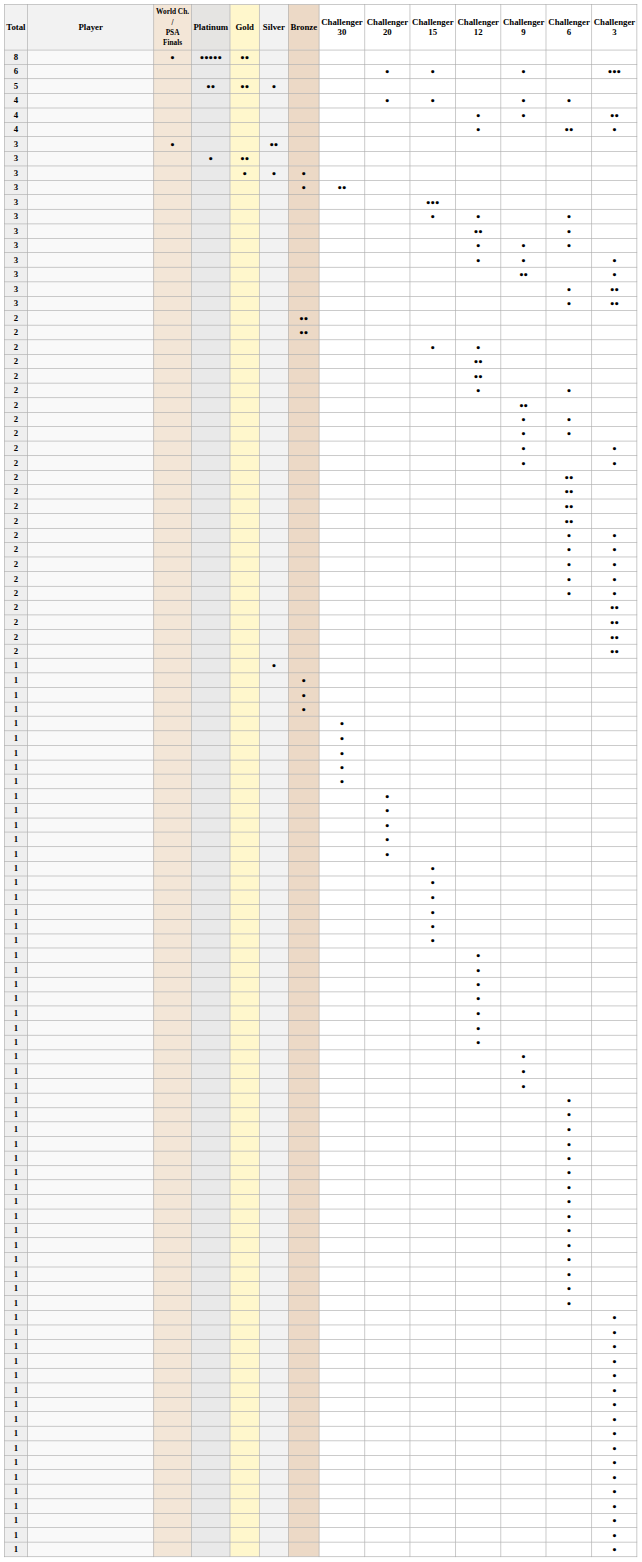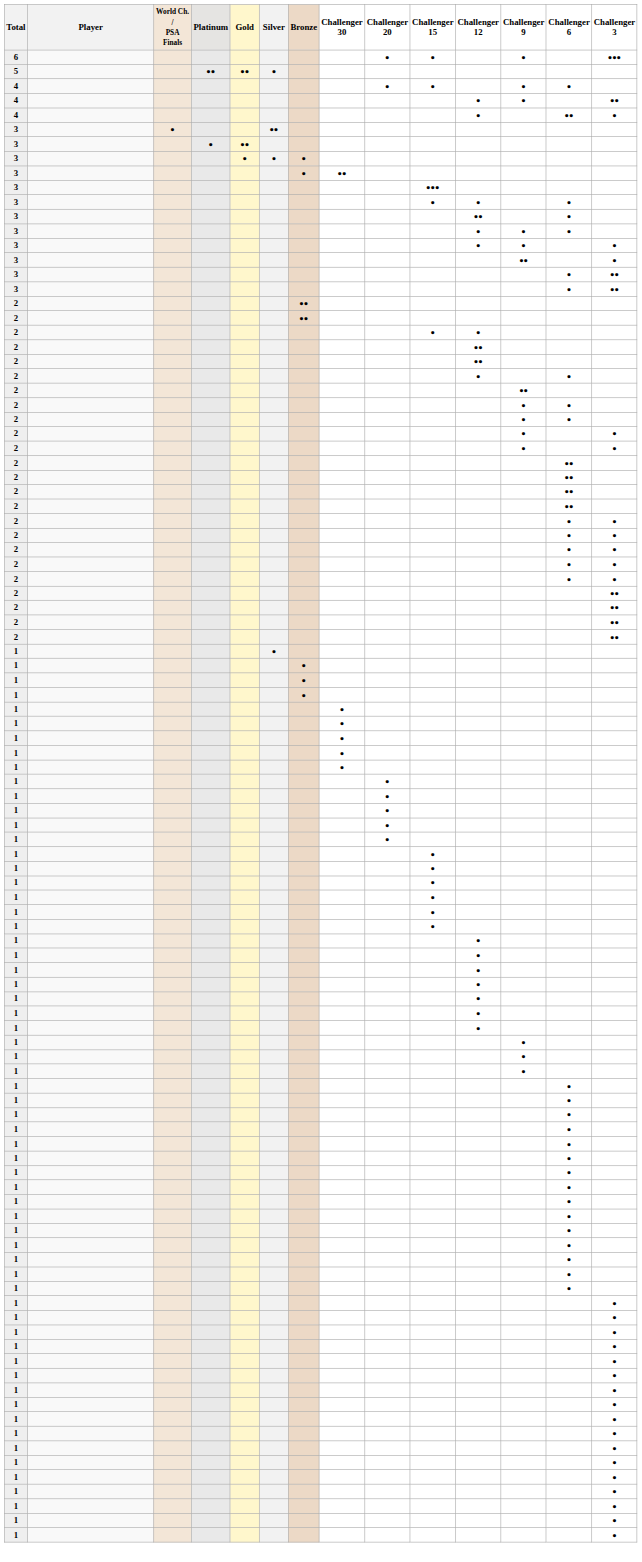- row: 8 | ● | ●●●●● | ●●
